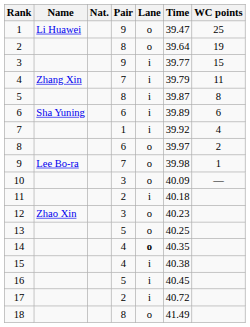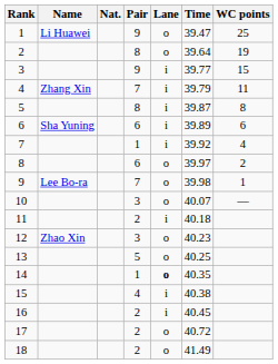10 | Time: 40.09 -> 40.07
14 | Pair: 4 -> 1
16 | Pair: 5 -> 2
17 | Lane: i -> o
18 | Pair: 8 -> 2
